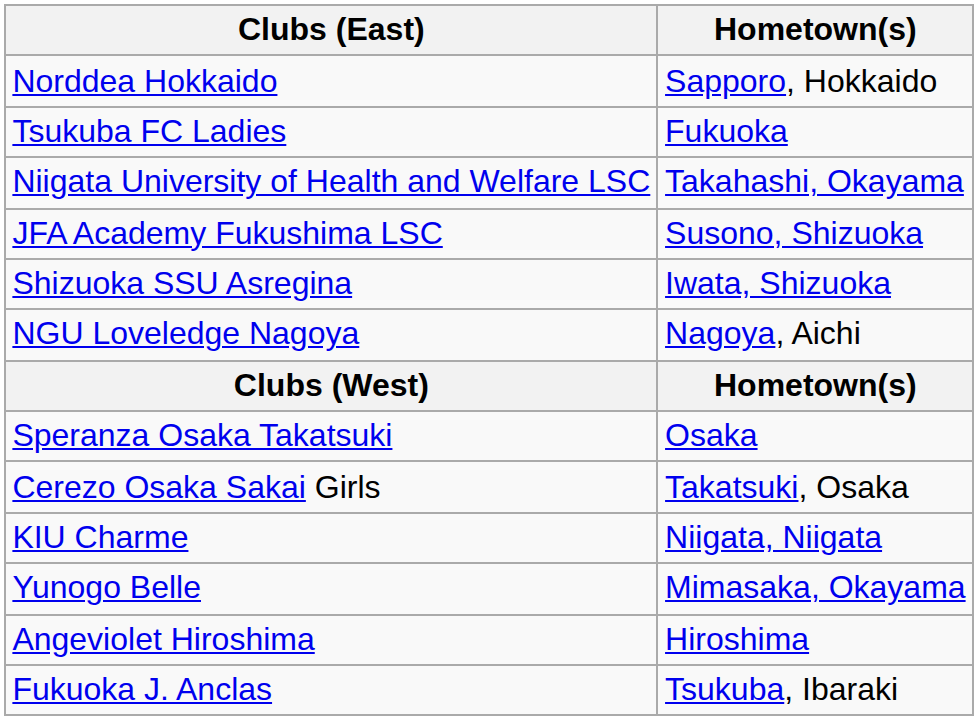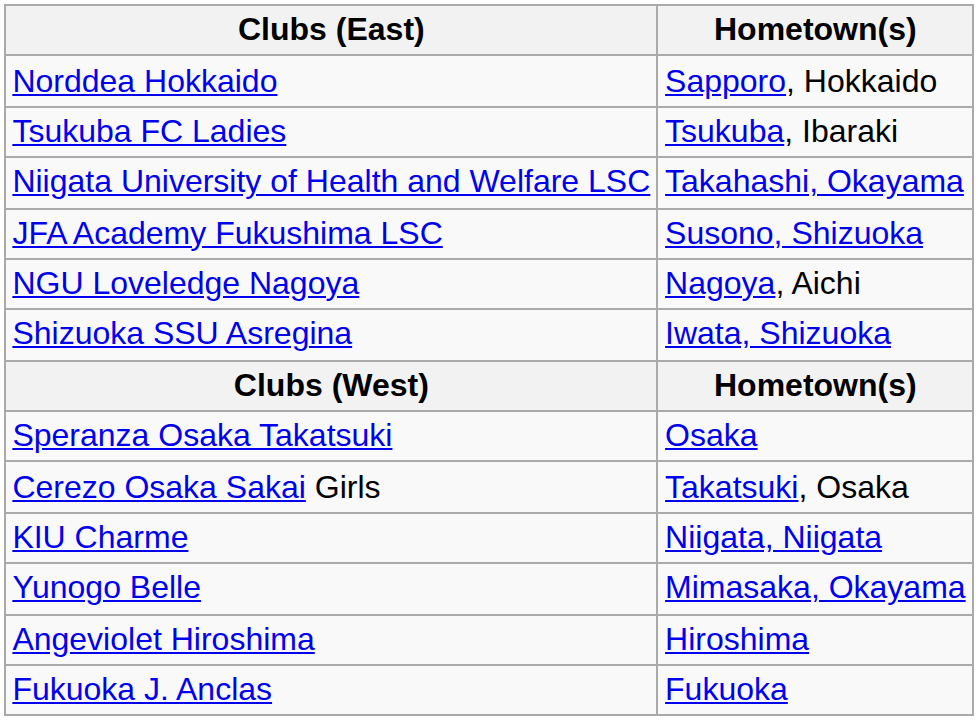Tsukuba FC Ladies | Hometown(s): Fukuoka -> Tsukuba, Ibaraki
rows swapped: Shizuoka SSU Asregina <-> NGU Loveledge Nagoya
Fukuoka J. Anclas | Hometown(s): Tsukuba, Ibaraki -> Fukuoka
